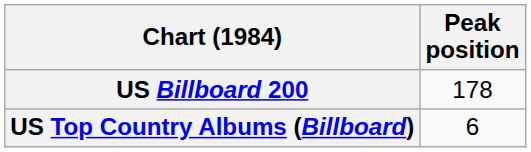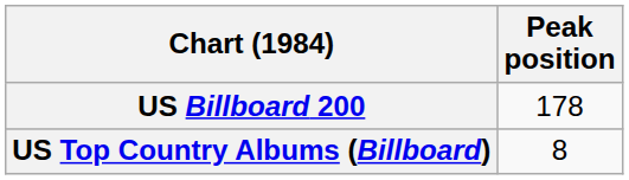US Top Country Albums (Billboard) | Peak position: 6 -> 8
